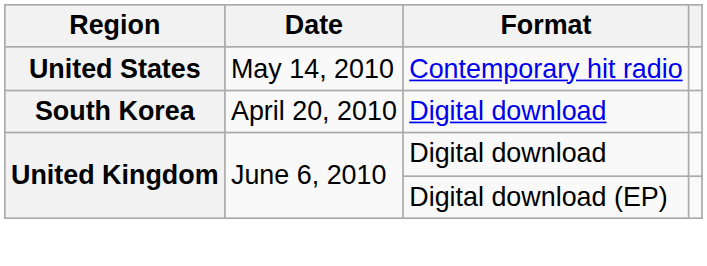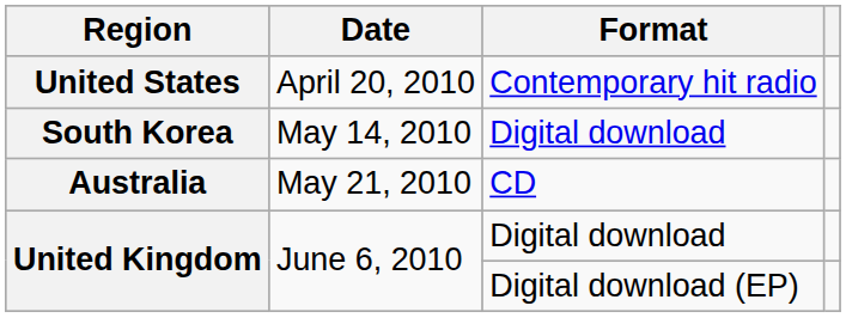United States | Date: May 14, 2010 -> April 20, 2010
South Korea | Date: April 20, 2010 -> May 14, 2010
+ row: Australia | May 21, 2010 | CD
